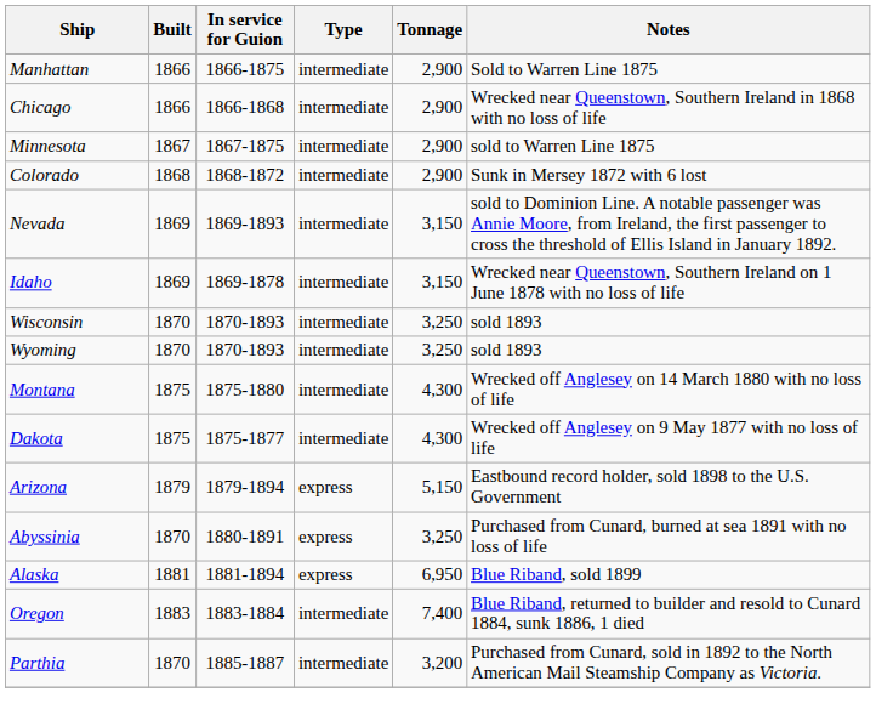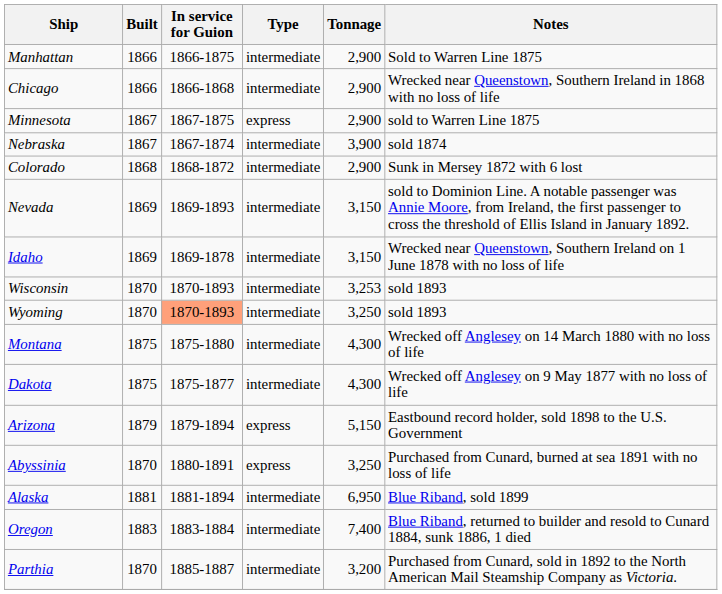Minnesota | Type: intermediate -> express
+ row: Nebraska | 1867 | 1867-1874 | intermediate | 3,900 | sold 1874
Wisconsin | Tonnage: 3,250 -> 3,253
Wyoming | In service for Guion: no background -> lightsalmon background
Alaska | Type: express -> intermediate
